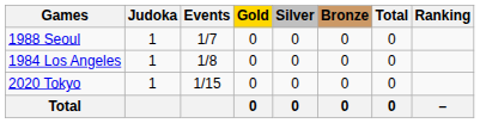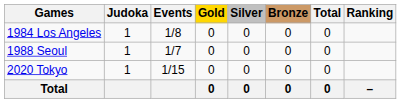rows swapped: 1984 Los Angeles <-> 1988 Seoul
